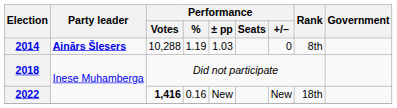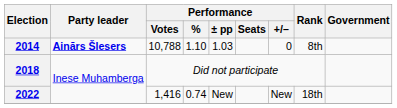2014 | Performance / Votes: 10,288 -> 10,788
2014 | Performance / %: 1.19 -> 1.10
2022 | Performance / Votes: bold -> normal
2022 | Performance / %: 0.16 -> 0.74
